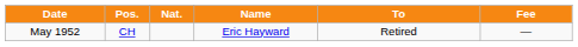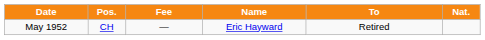columns swapped: Nat. <-> Fee
